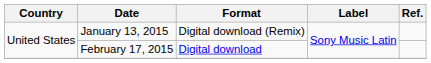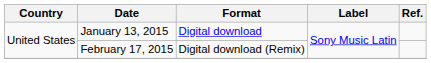January 13, 2015 | Format: Digital download (Remix) -> Digital download
February 17, 2015 | Format: Digital download -> Digital download (Remix)
